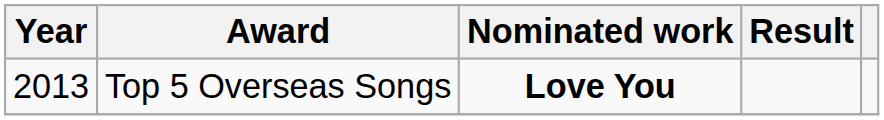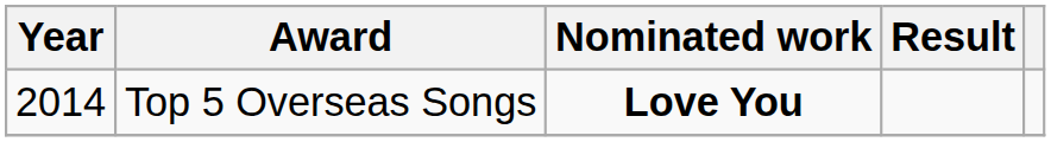Top 5 Overseas Songs | Year: 2013 -> 2014
